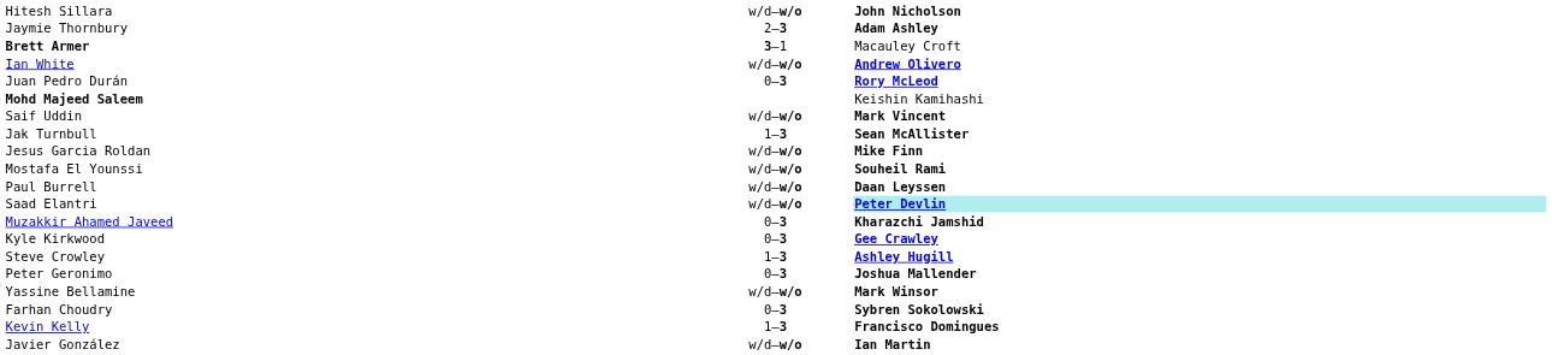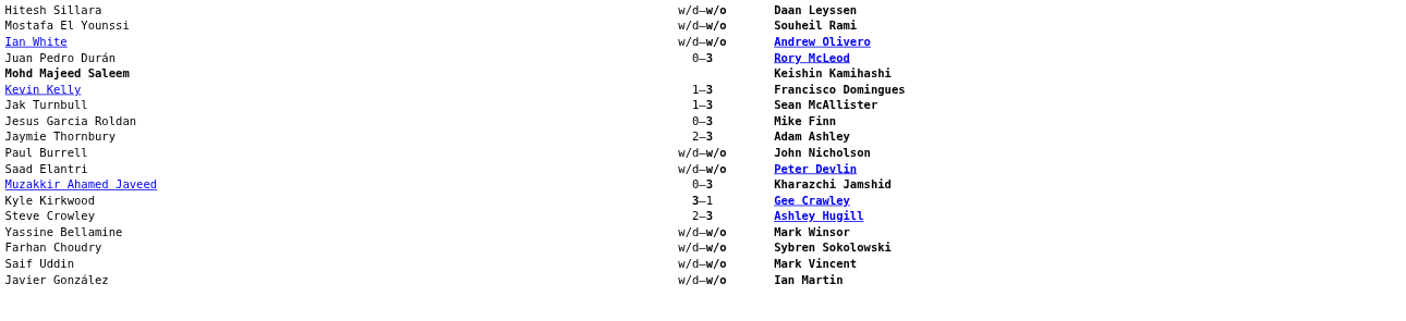Hitesh Sillara | column 3: John Nicholson -> Daan Leyssen
rows swapped: Jaymie Thornbury <-> Mostafa El Younssi
- row: Brett Armer | 3–1 | Macauley Croft
Mohd Majeed Saleem | column 3: normal -> bold
rows swapped: Kevin Kelly <-> Saif Uddin
Jesus Garcia Roldan | column 2: w/d–w/o -> 0–3
Paul Burrell | column 3: Daan Leyssen -> John Nicholson
Saad Elantri | column 3: paleturquoise background -> no background
Kyle Kirkwood | column 2: 0–3 -> 3–1
Steve Crowley | column 2: 1–3 -> 2–3
- row: Peter Geronimo | 0–3 | Joshua Mallender
Farhan Choudry | column 2: 0–3 -> w/d–w/o
